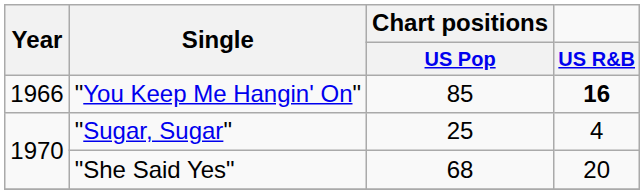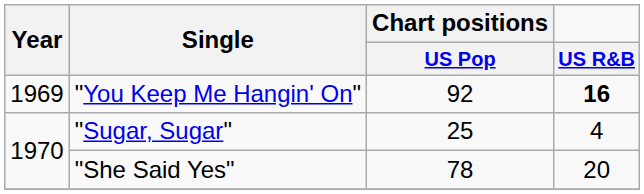"You Keep Me Hangin' On" | Year: 1966 -> 1969
"You Keep Me Hangin' On" | Chart positions / US Pop: 85 -> 92
"She Said Yes" | Chart positions / US Pop: 68 -> 78
